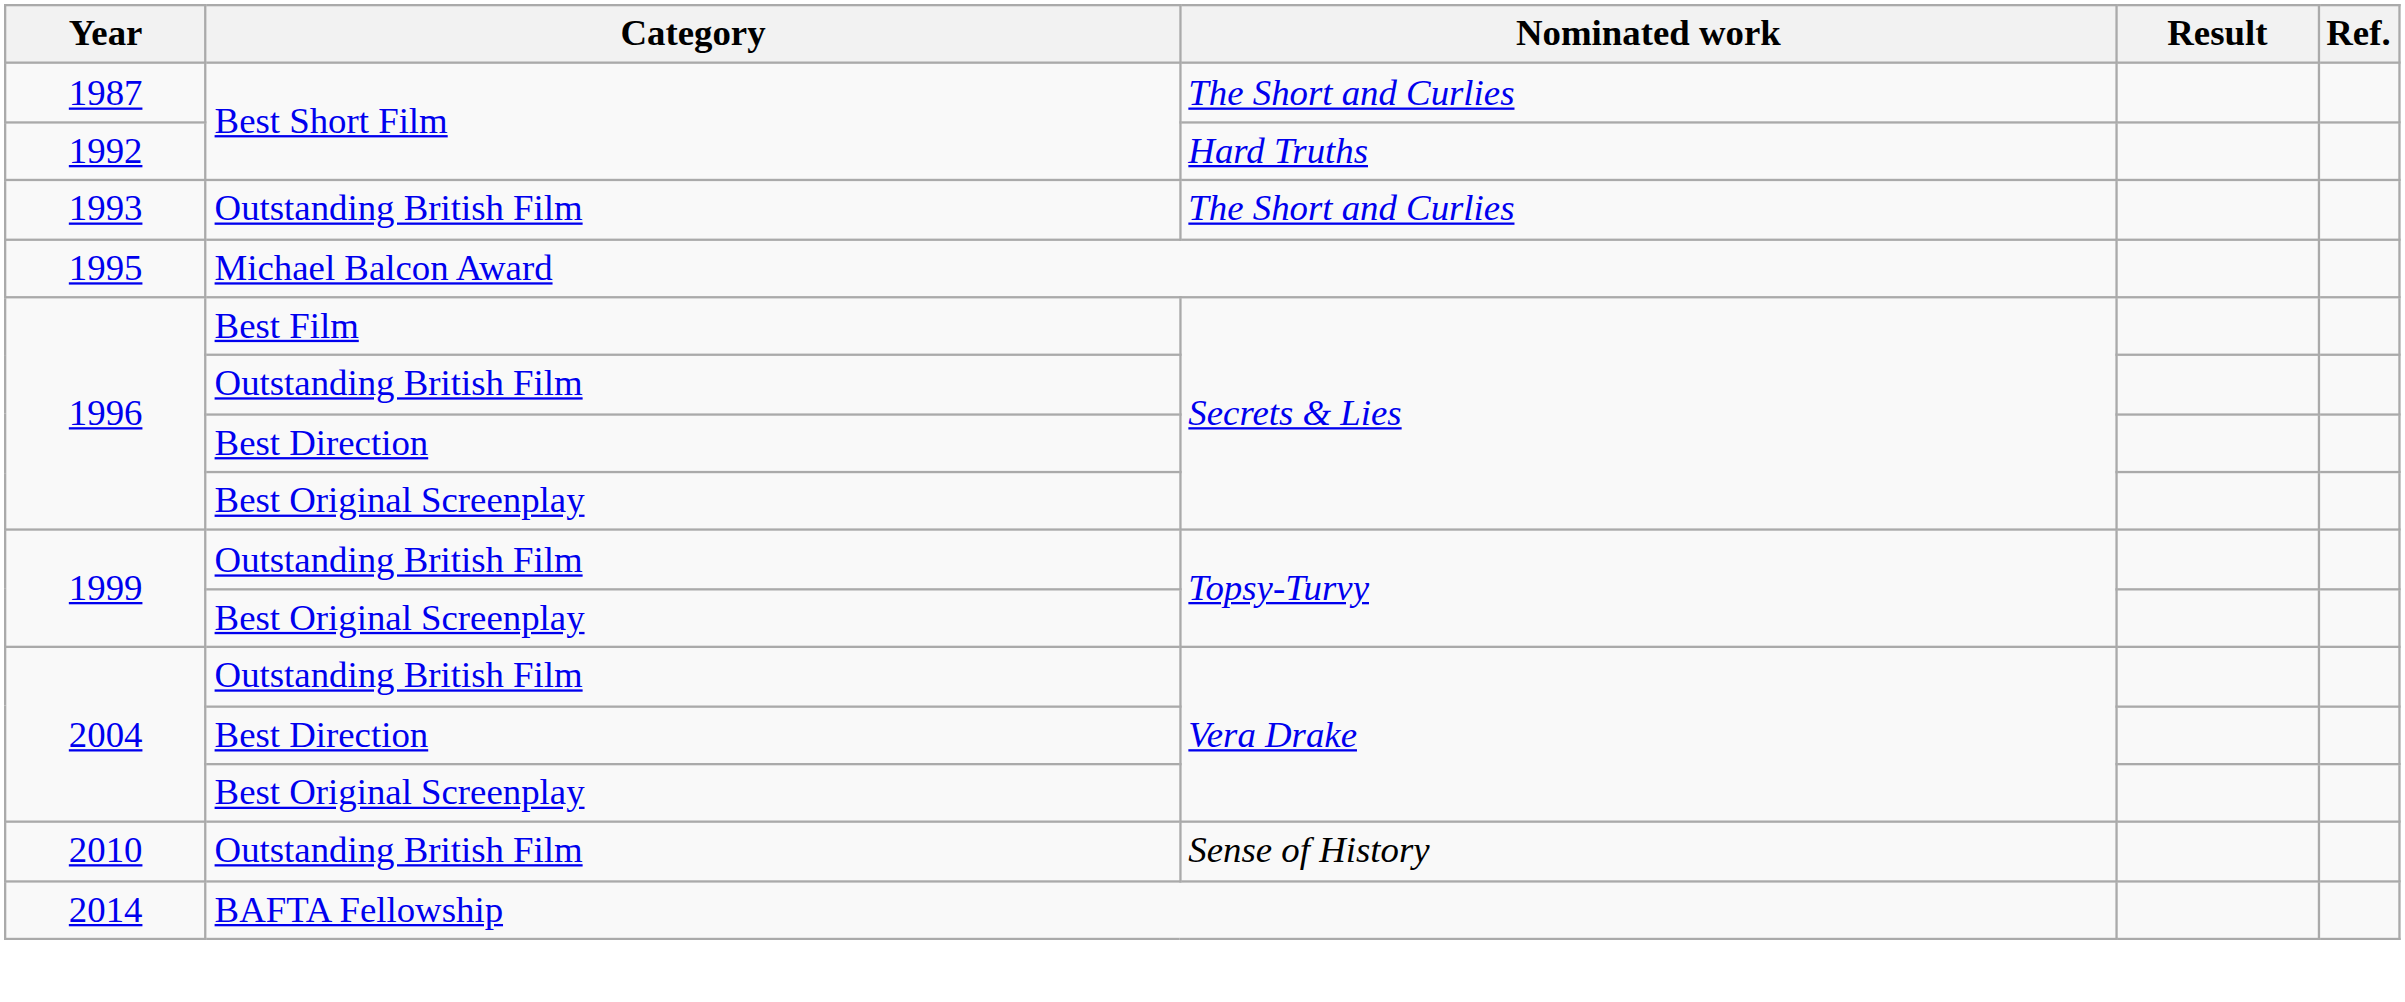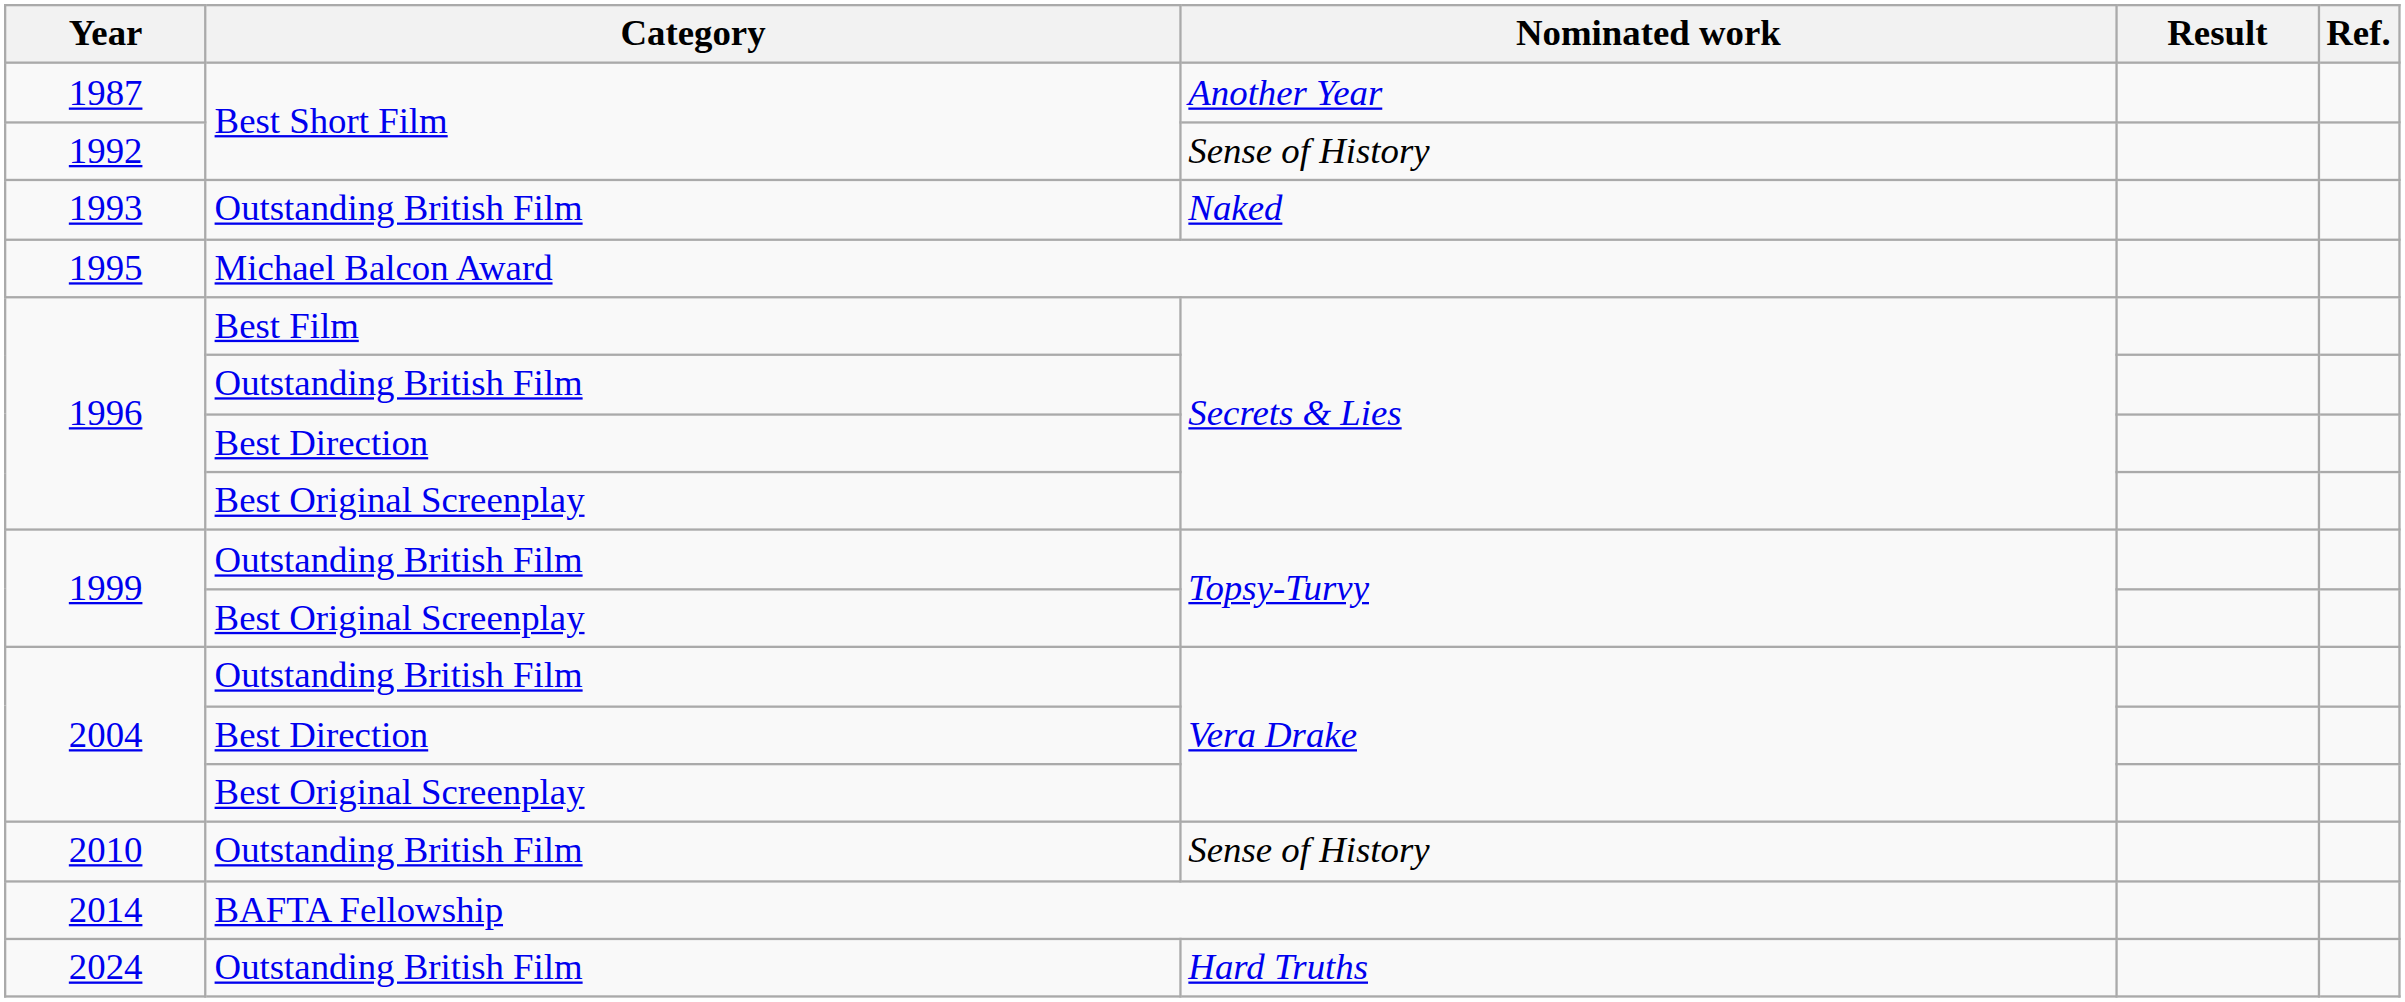1987 | Nominated work: The Short and Curlies -> Another Year
1992 | Nominated work: Hard Truths -> Sense of History
1993 | Nominated work: The Short and Curlies -> Naked
+ row: 2024 | Outstanding British Film | Hard Truths
